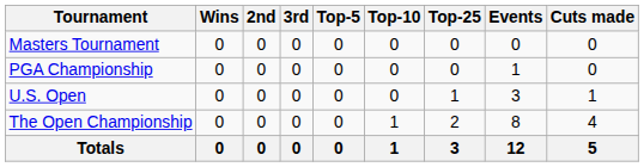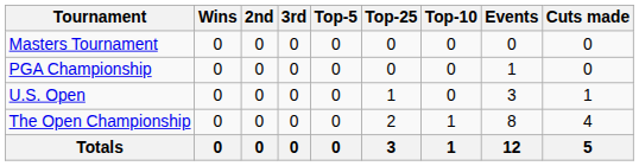columns swapped: Top-10 <-> Top-25
